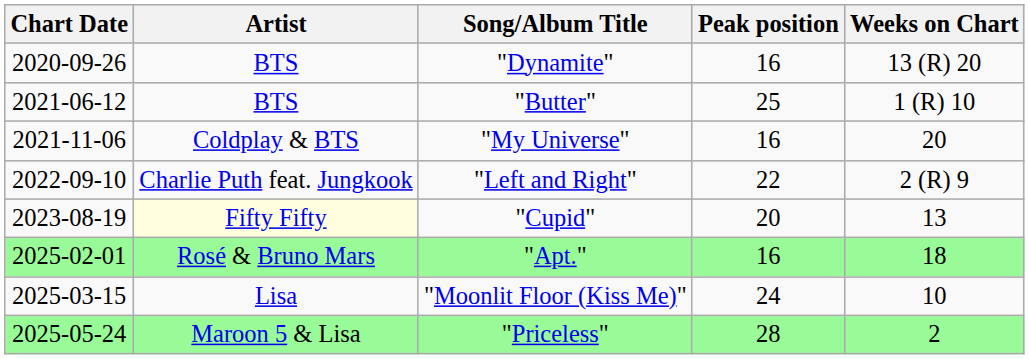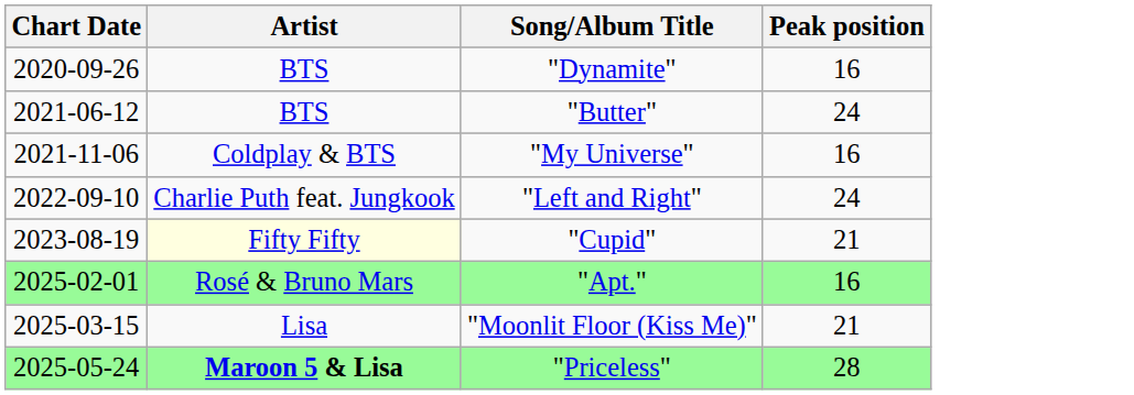- column: Weeks on Chart | 13 (R) 20 | 1 (R) 10 | 20 | 2 (R) 9 | 13 | 18 | 10 | 2
"Butter" | Peak position: 25 -> 24
"Left and Right" | Peak position: 22 -> 24
"Cupid" | Peak position: 20 -> 21
"Moonlit Floor (Kiss Me)" | Peak position: 24 -> 21
"Priceless" | Artist: normal -> bold
